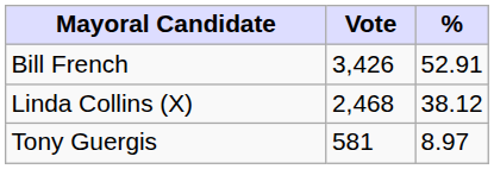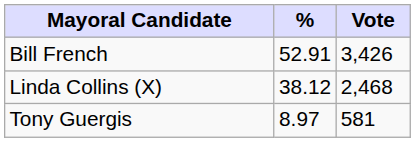columns swapped: Vote <-> %
